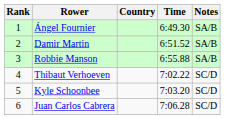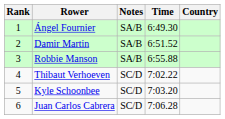columns swapped: Country <-> Notes
